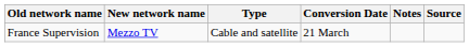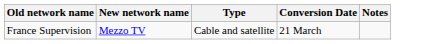- column: Source
